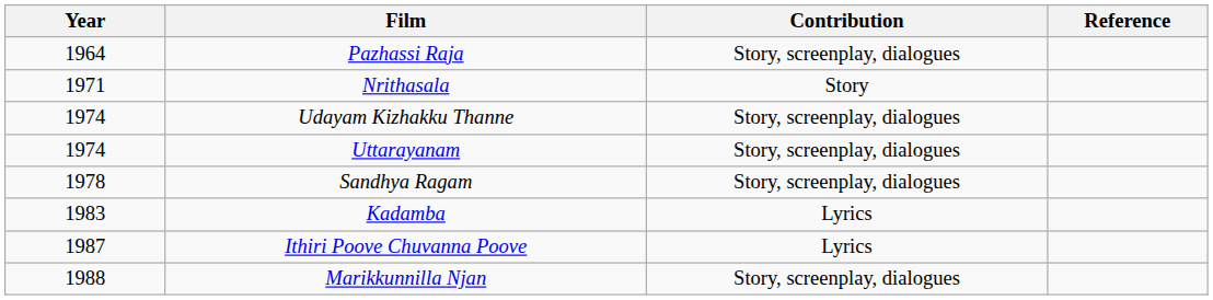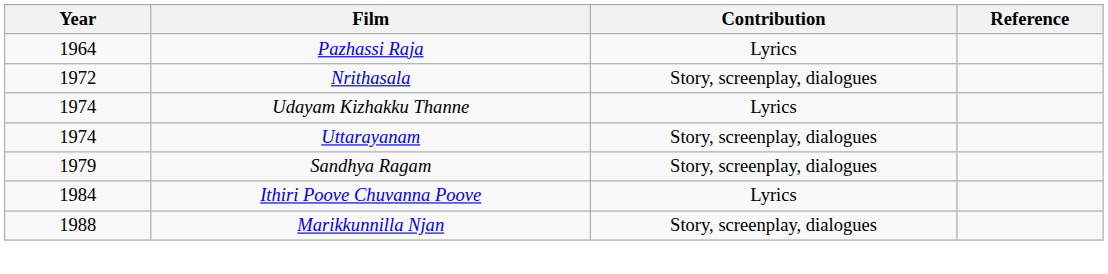Pazhassi Raja | Contribution: Story, screenplay, dialogues -> Lyrics
Nrithasala | Year: 1971 -> 1972
Nrithasala | Contribution: Story -> Story, screenplay, dialogues
Udayam Kizhakku Thanne | Contribution: Story, screenplay, dialogues -> Lyrics
Sandhya Ragam | Year: 1978 -> 1979
- row: 1983 | Kadamba | Lyrics
Ithiri Poove Chuvanna Poove | Year: 1987 -> 1984
